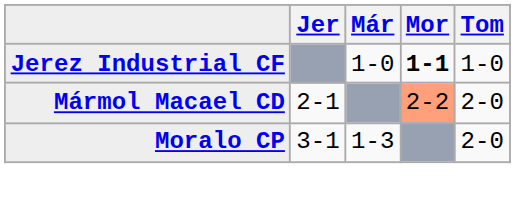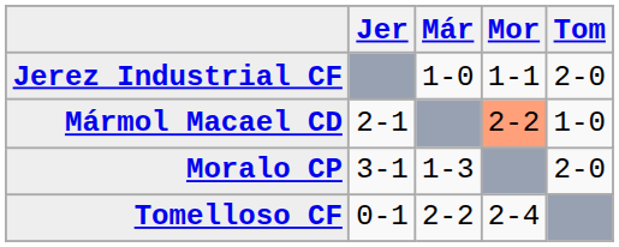Jerez Industrial CF | Mor: bold -> normal
Jerez Industrial CF | Tom: 1-0 -> 2-0
Mármol Macael CD | Tom: 2-0 -> 1-0
+ row: Tomelloso CF | 0-1 | 2-2 | 2-4
